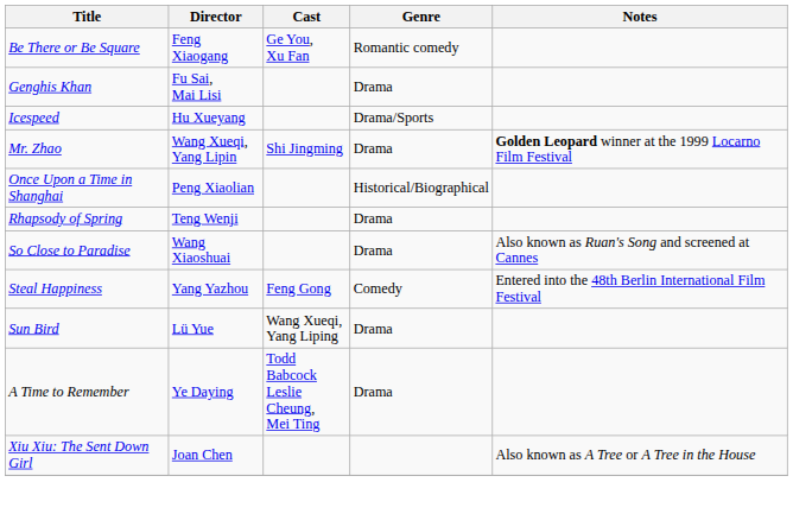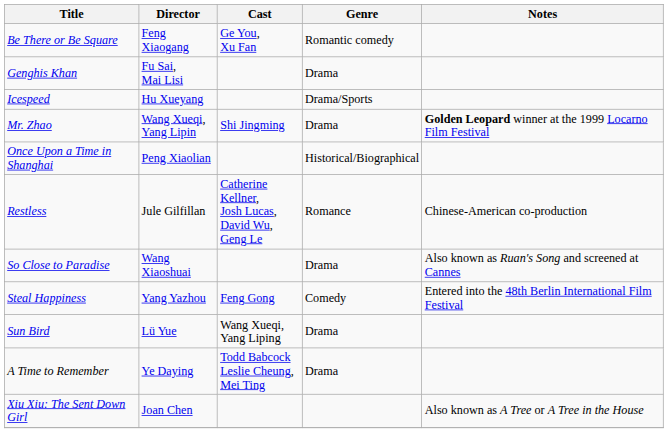+ row: Restless | Jule Gilfillan | Catherine Kellner, Josh Lucas, David Wu, Geng Le | Romance | Chinese-American co-production
- row: Rhapsody of Spring | Teng Wenji | Drama
